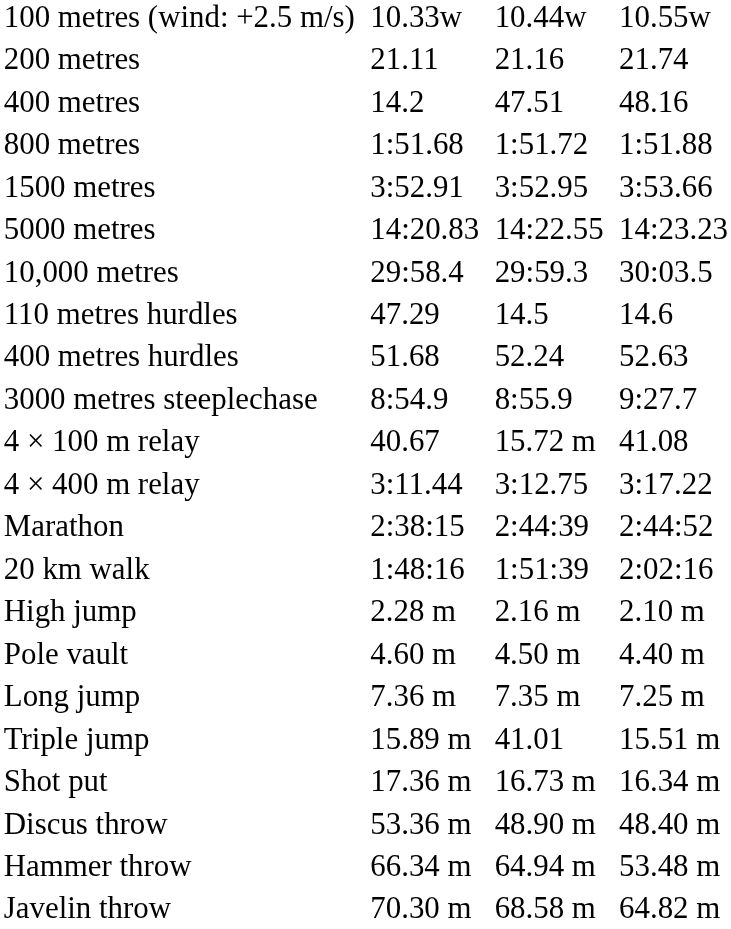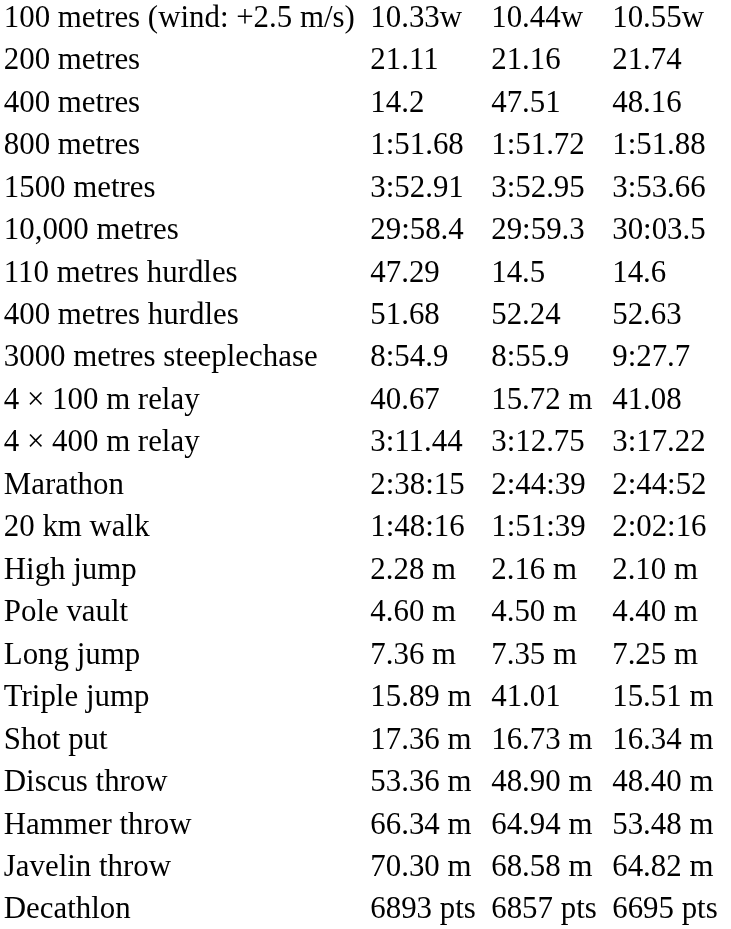- row: 5000 metres | 14:20.83 | 14:22.55 | 14:23.23
+ row: Decathlon | 6893 pts | 6857 pts | 6695 pts
